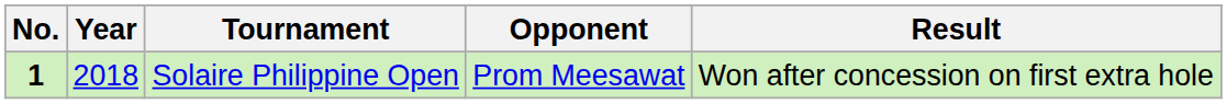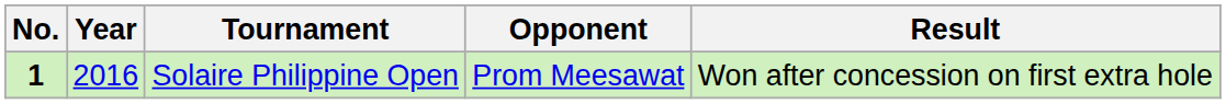Solaire Philippine Open | Year: 2018 -> 2016
